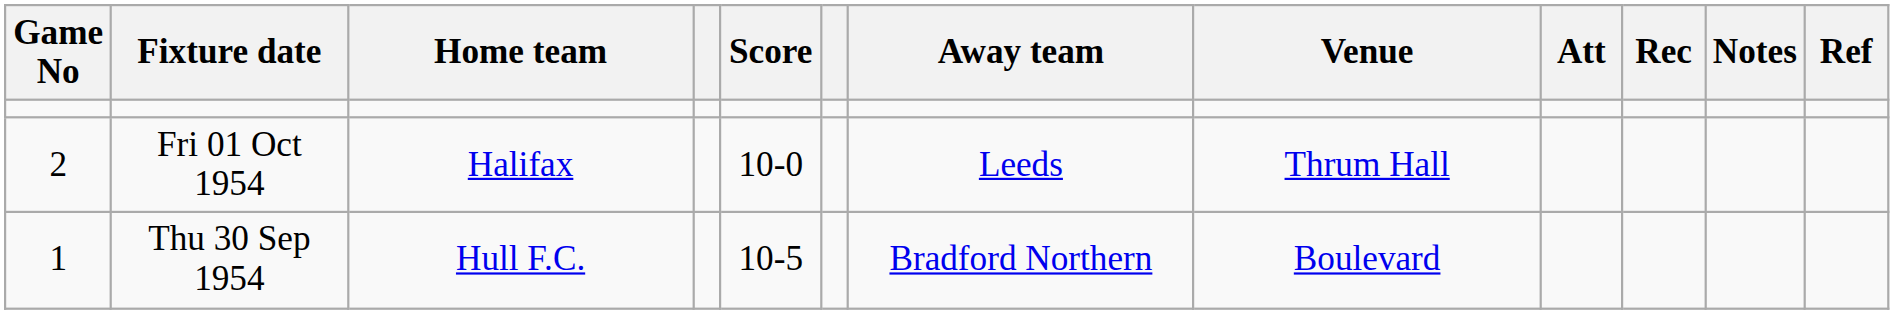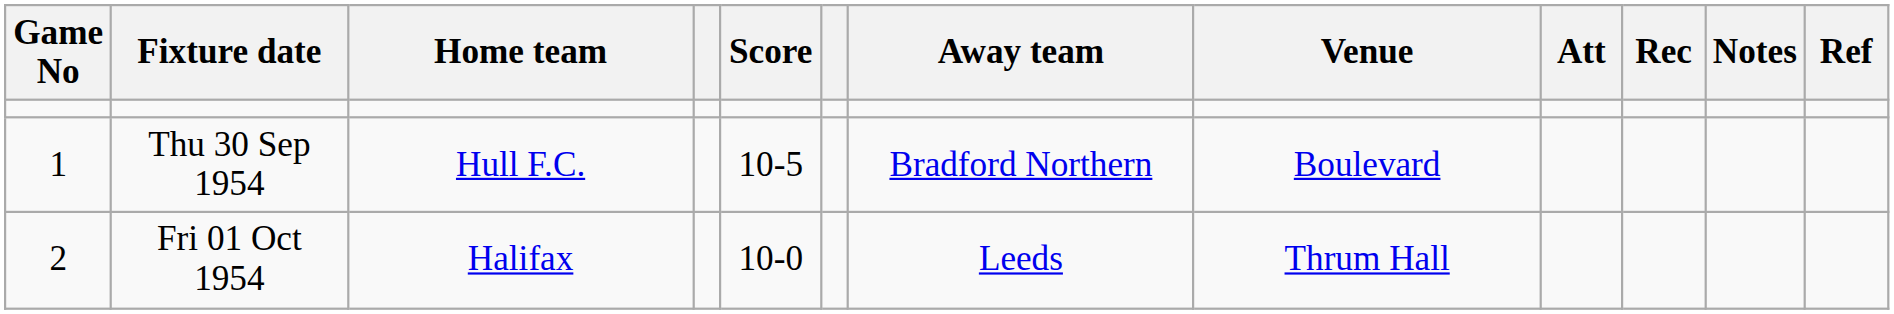rows swapped: Thu 30 Sep 1954 <-> Fri 01 Oct 1954
